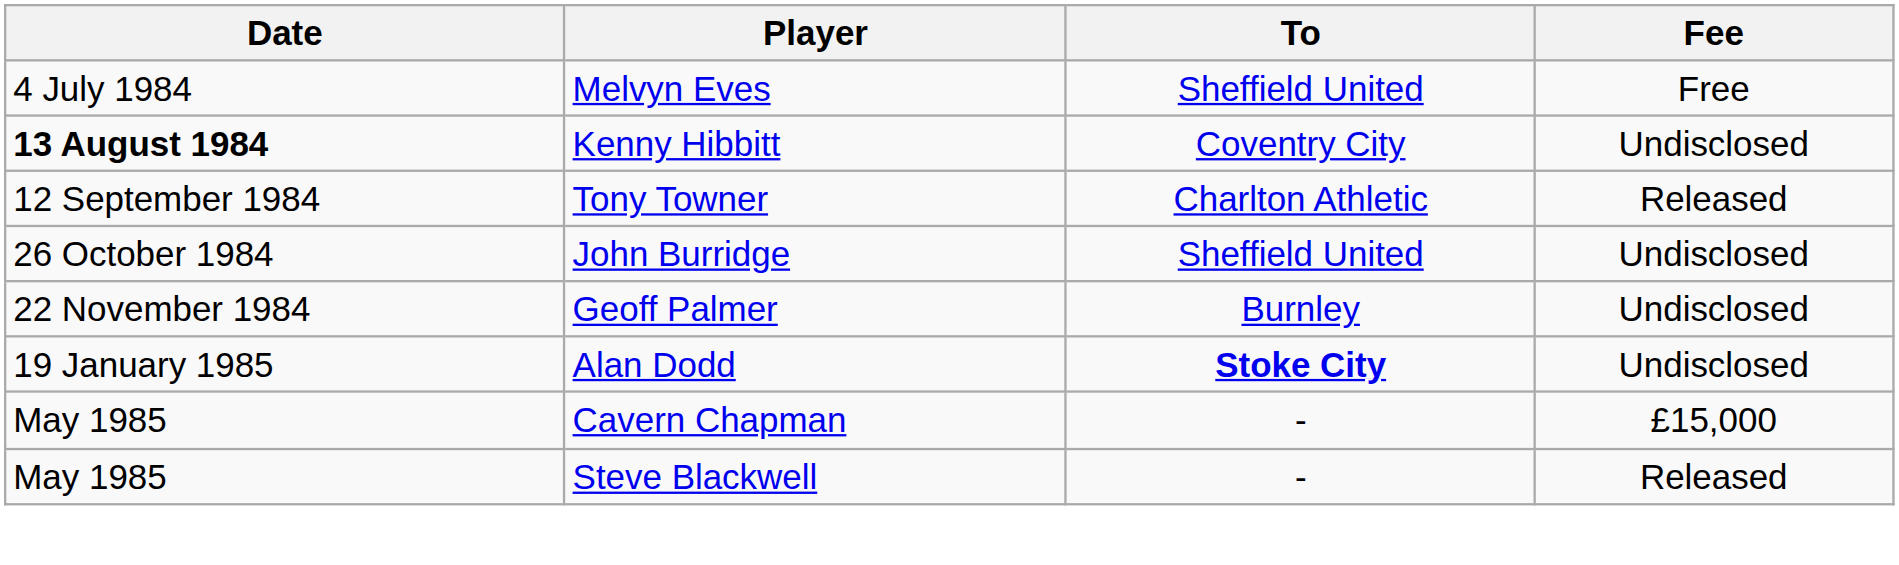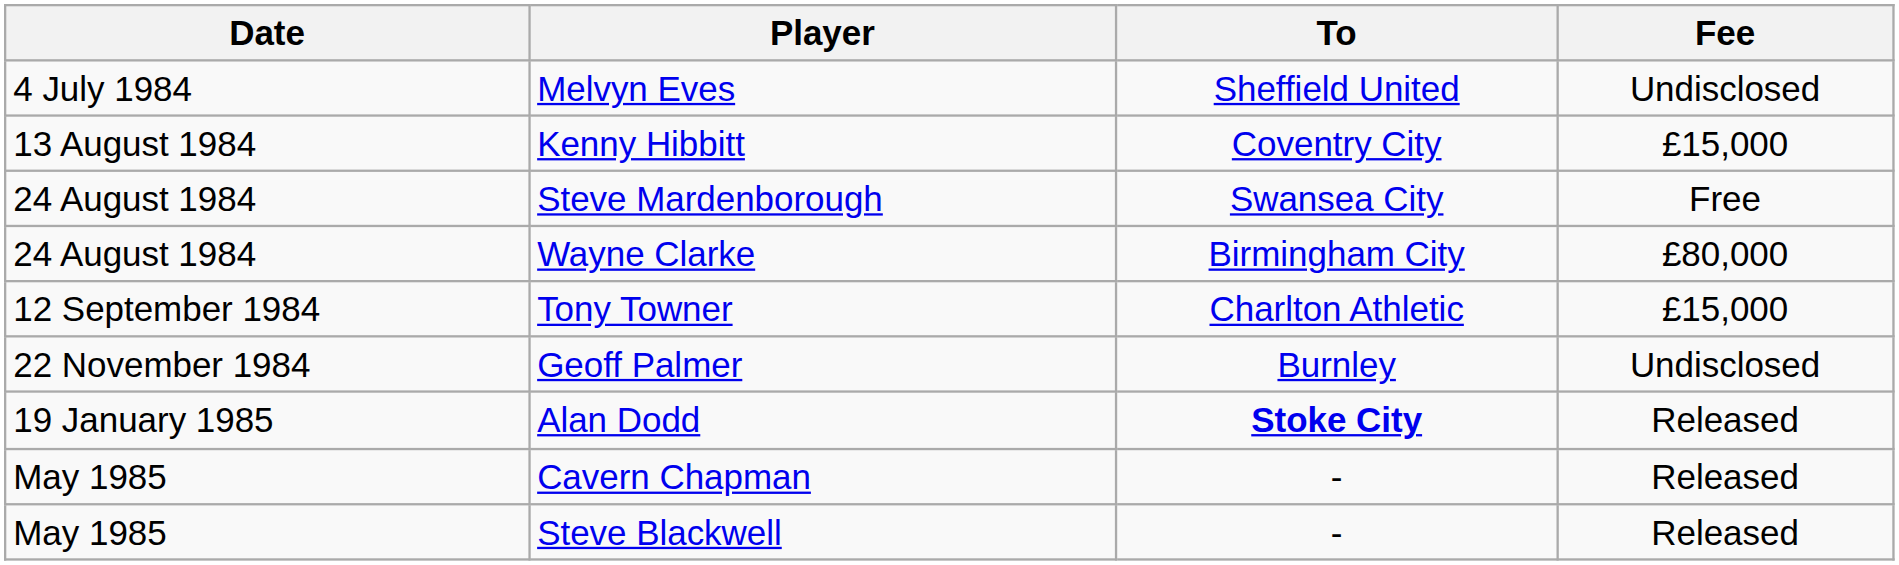Melvyn Eves | Fee: Free -> Undisclosed
Kenny Hibbitt | Date: bold -> normal
Kenny Hibbitt | Fee: Undisclosed -> £15,000
+ row: 24 August 1984 | Steve Mardenborough | Swansea City | Free
+ row: 24 August 1984 | Wayne Clarke | Birmingham City | £80,000
Tony Towner | Fee: Released -> £15,000
- row: 26 October 1984 | John Burridge | Sheffield United | Undisclosed
Alan Dodd | Fee: Undisclosed -> Released
Cavern Chapman | Fee: £15,000 -> Released
